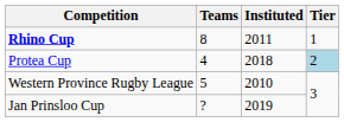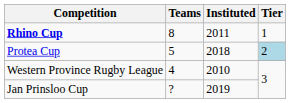Protea Cup | Teams: 4 -> 5
Western Province Rugby League | Teams: 5 -> 4
